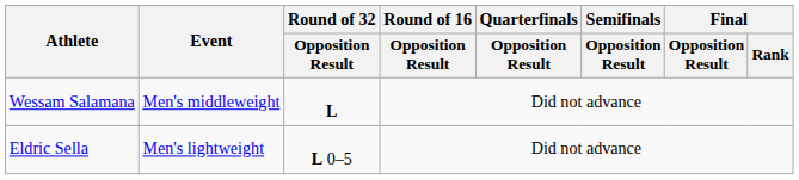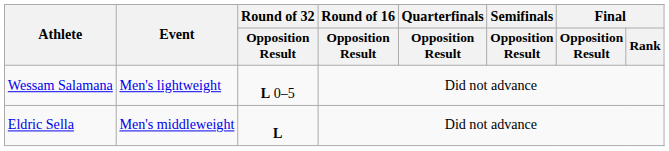Wessam Salamana | Event: Men's middleweight -> Men's lightweight
Wessam Salamana | Round of 32 / Opposition Result: L -> L 0–5
Eldric Sella | Event: Men's lightweight -> Men's middleweight
Eldric Sella | Round of 32 / Opposition Result: L 0–5 -> L
